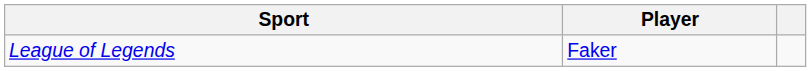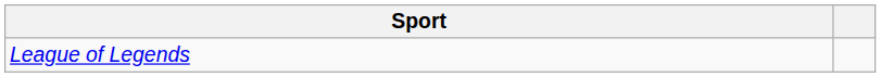- column: Player | Faker
